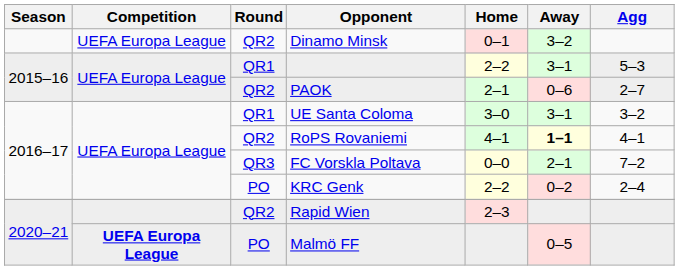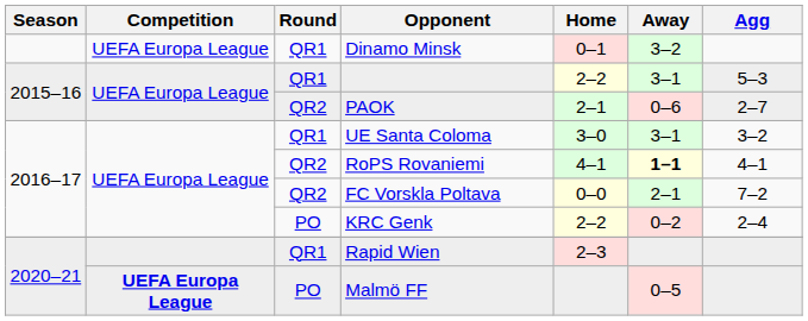Dinamo Minsk | Round: QR2 -> QR1
FC Vorskla Poltava | Round: QR3 -> QR2
Rapid Wien | Round: QR2 -> QR1
